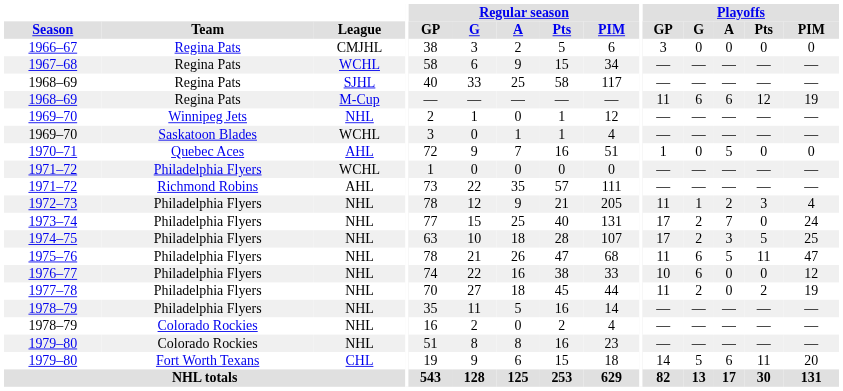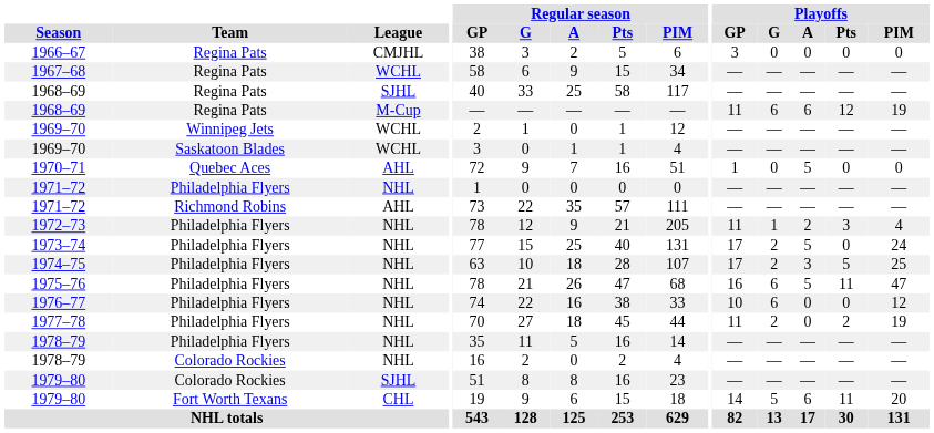1969–70 / Winnipeg Jets | League: NHL -> WCHL
1971–72 / Philadelphia Flyers | League: WCHL -> NHL
1973–74 | Playoffs / A: 7 -> 5
1975–76 | Playoffs / GP: 11 -> 16
1979–80 / Colorado Rockies | League: NHL -> SJHL
